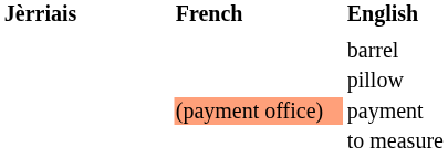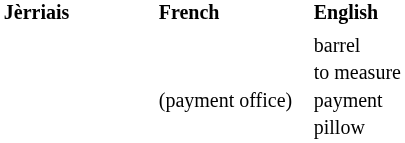rows swapped: to measure <-> pillow
payment | French: lightsalmon background -> no background
